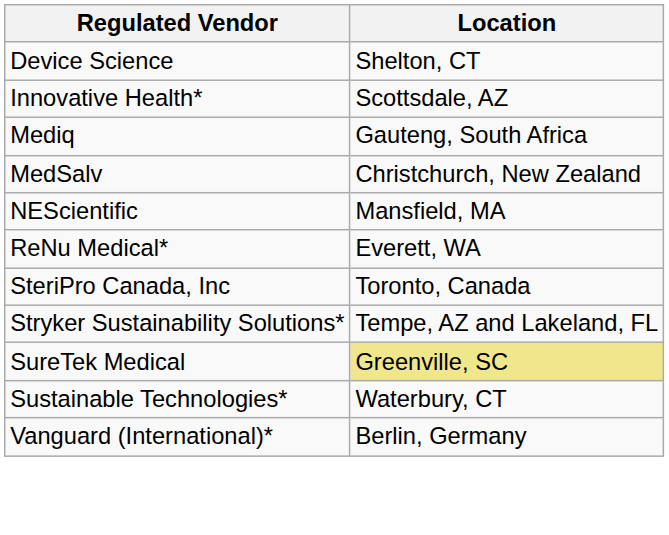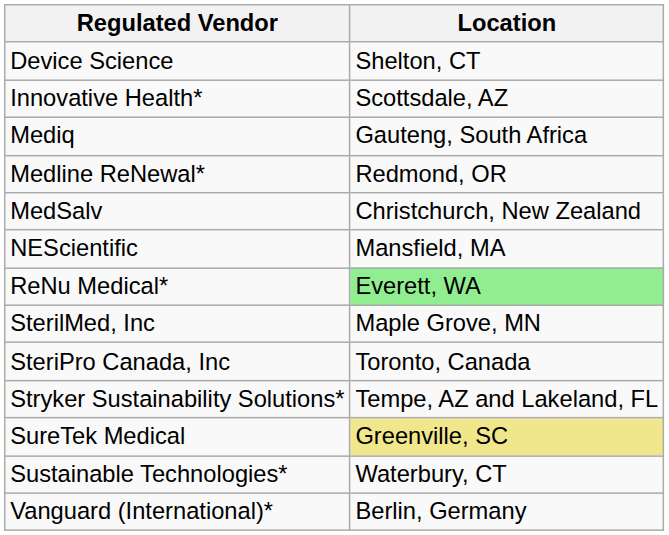+ row: Medline ReNewal* | Redmond, OR
ReNu Medical* | Location: no background -> lightgreen background
+ row: SterilMed, Inc | Maple Grove, MN
